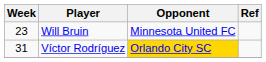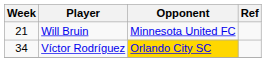Will Bruin | Week: 23 -> 21
Víctor Rodríguez | Week: 31 -> 34
